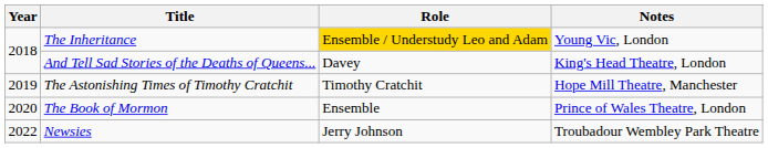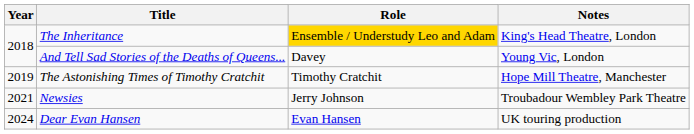The Inheritance | Notes: Young Vic, London -> King's Head Theatre, London
And Tell Sad Stories of the Deaths of Queens... | Notes: King's Head Theatre, London -> Young Vic, London
- row: 2020 | The Book of Mormon | Ensemble | Prince of Wales Theatre, London
Newsies | Year: 2022 -> 2021
+ row: 2024 | Dear Evan Hansen | Evan Hansen | UK touring production
